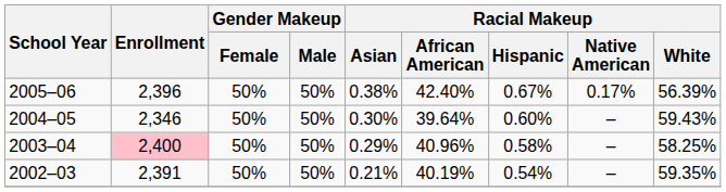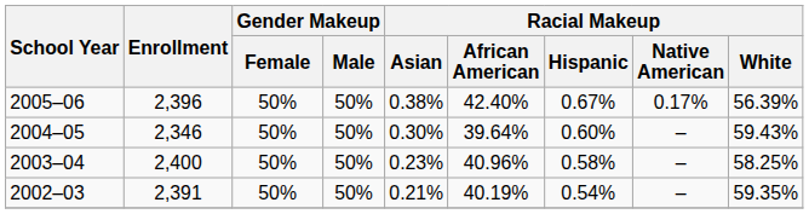2003–04 | Enrollment: pink background -> no background
2003–04 | Racial Makeup / Asian: 0.29% -> 0.23%
